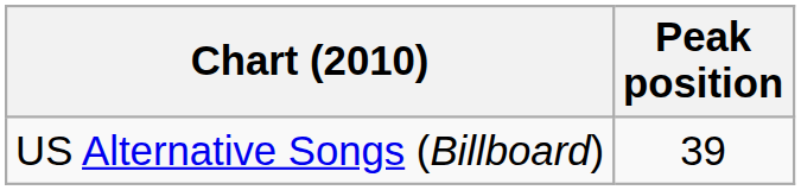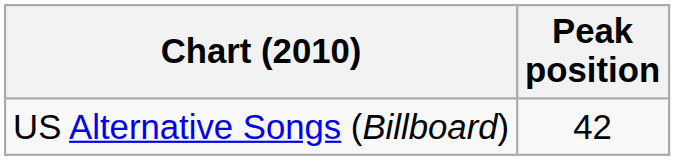US Alternative Songs (Billboard) | Peak position: 39 -> 42
